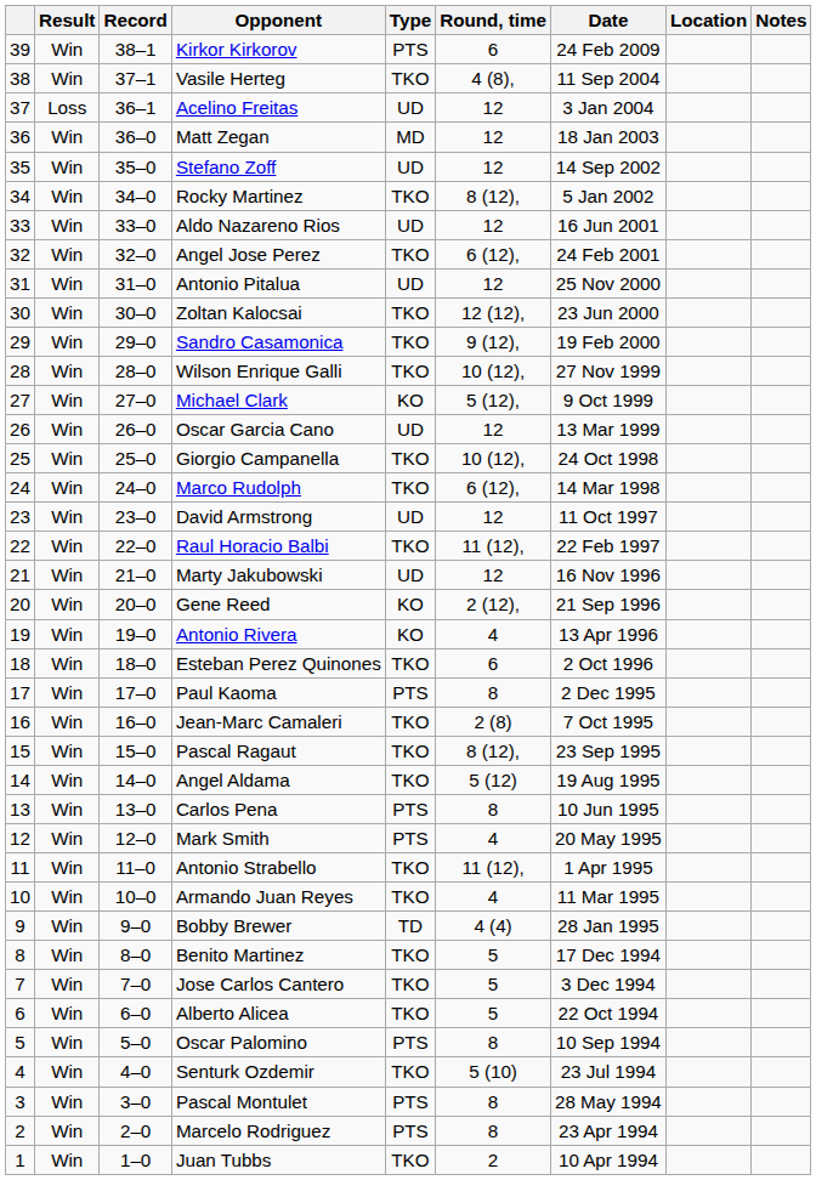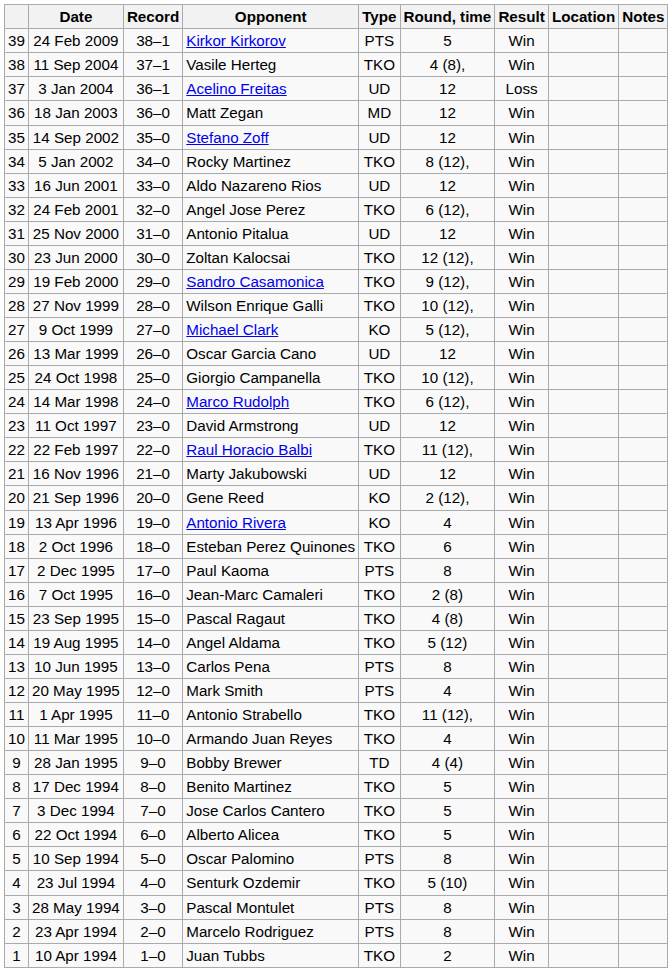columns swapped: Result <-> Date
Kirkor Kirkorov | Round, time: 6 -> 5
Pascal Ragaut | Round, time: 8 (12), -> 4 (8)
